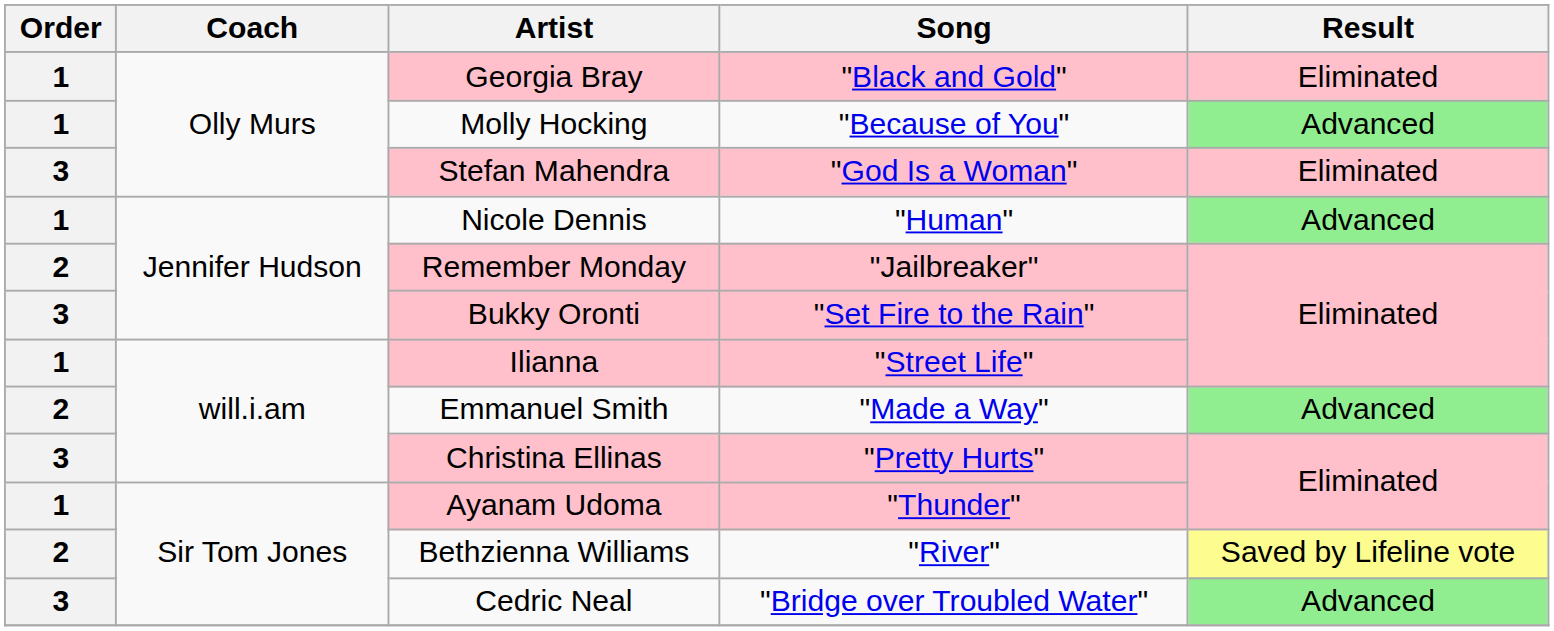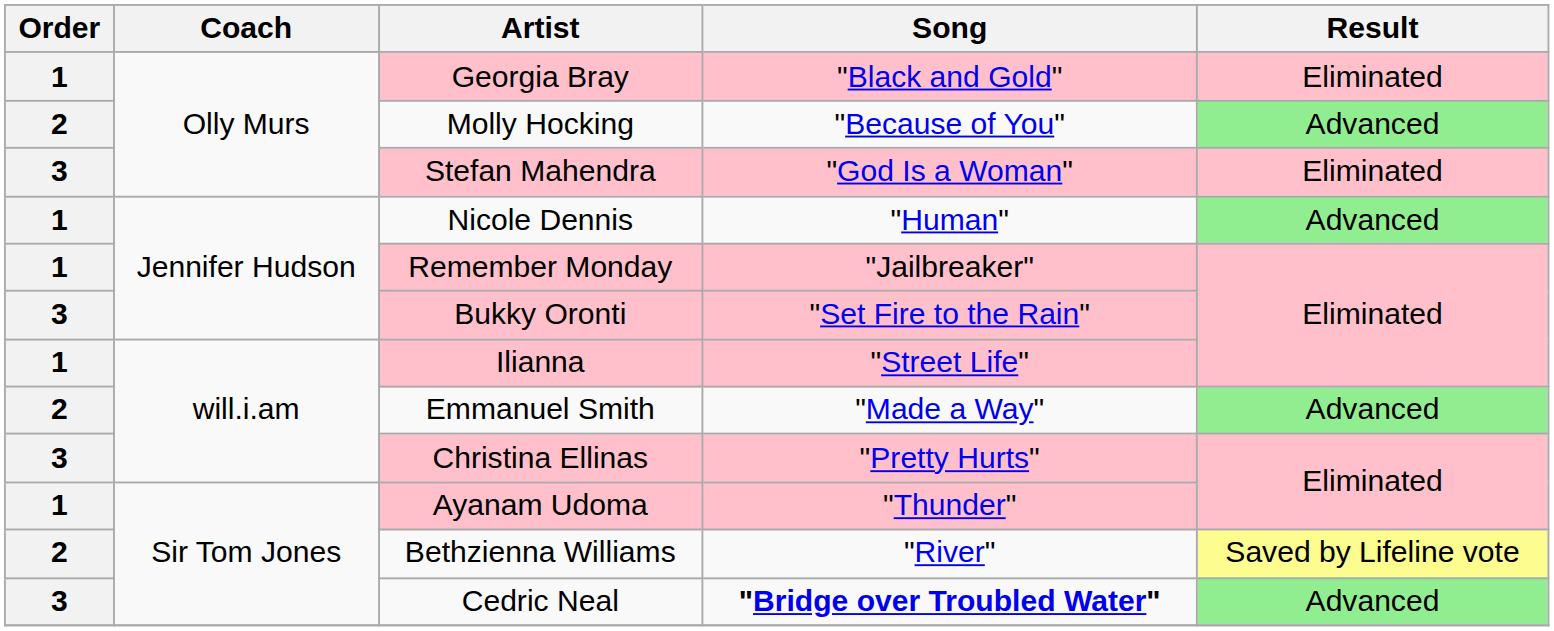Molly Hocking | Order: 1 -> 2
Remember Monday | Order: 2 -> 1
Cedric Neal | Song: normal -> bold
